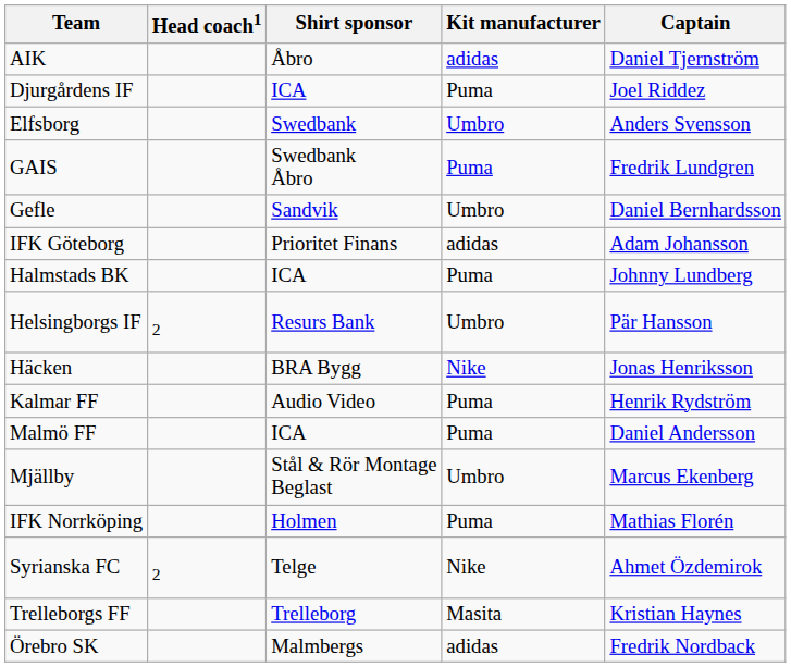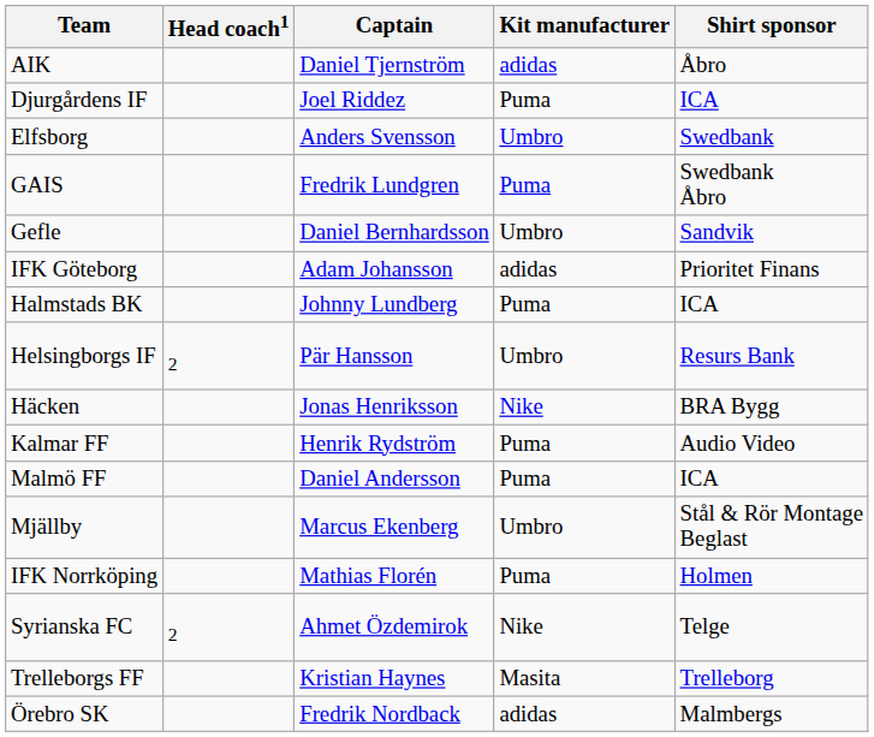columns swapped: Captain <-> Shirt sponsor
